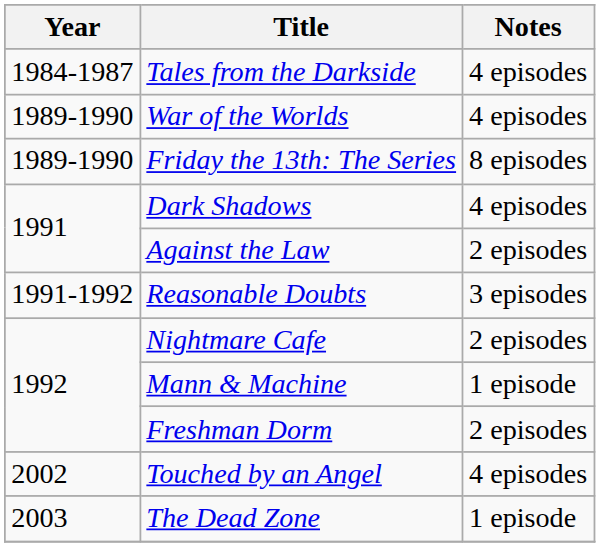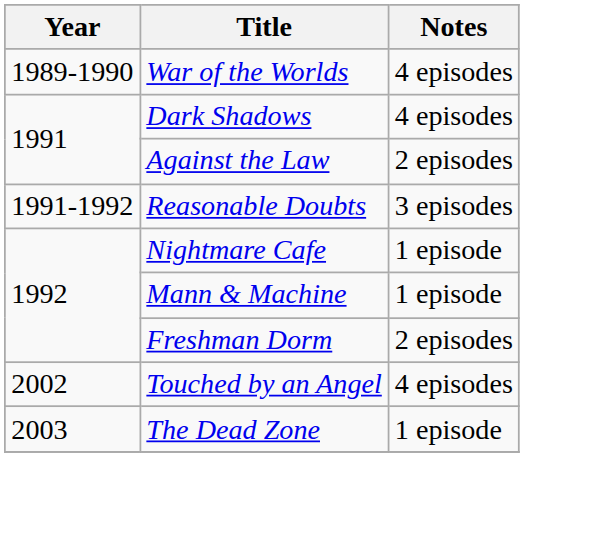- row: 1984-1987 | Tales from the Darkside | 4 episodes
- row: 1989-1990 | Friday the 13th: The Series | 8 episodes
Nightmare Cafe | Notes: 2 episodes -> 1 episode
